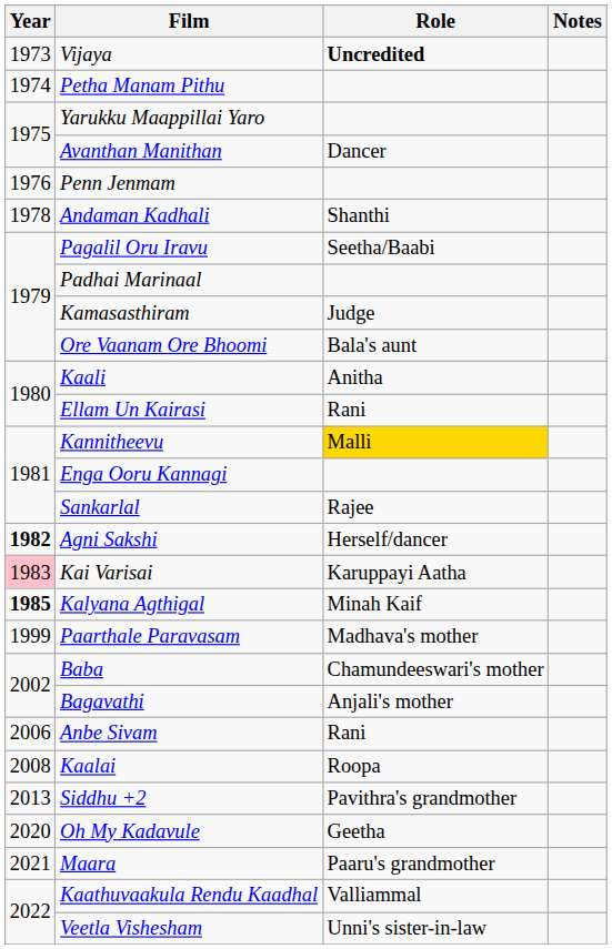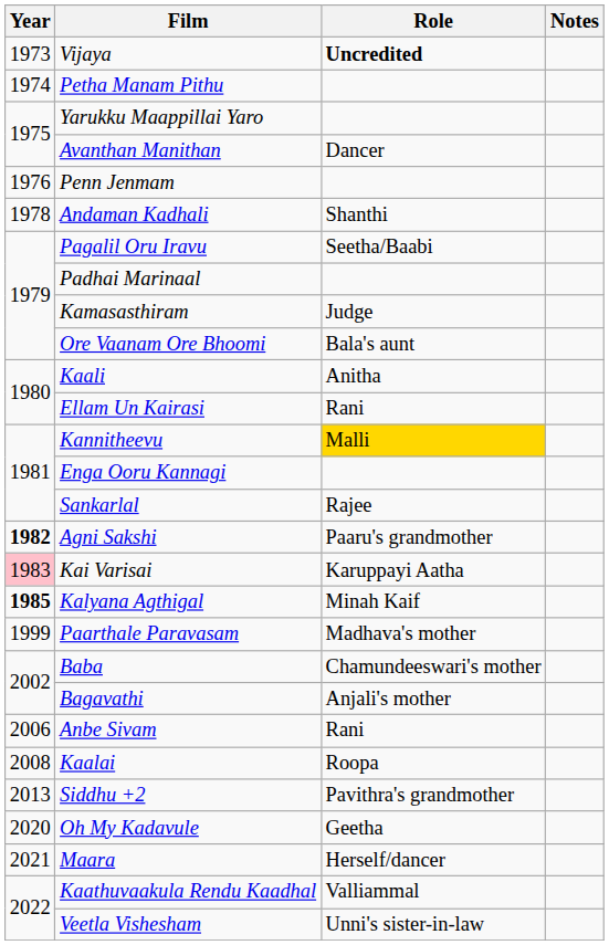Agni Sakshi | Role: Herself/dancer -> Paaru's grandmother
Maara | Role: Paaru's grandmother -> Herself/dancer
